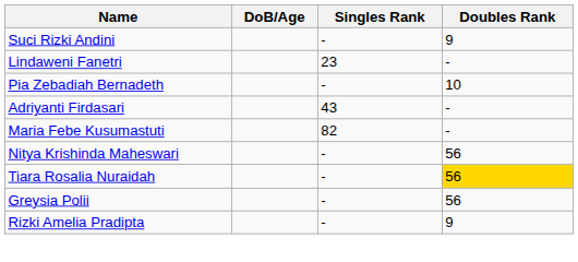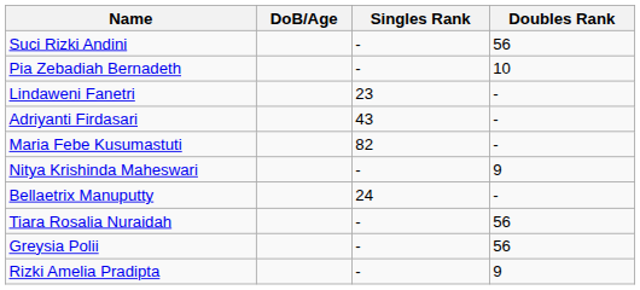Suci Rizki Andini | Doubles Rank: 9 -> 56
rows swapped: Pia Zebadiah Bernadeth <-> Lindaweni Fanetri
Nitya Krishinda Maheswari | Doubles Rank: 56 -> 9
+ row: Bellaetrix Manuputty | 24 | -
Tiara Rosalia Nuraidah | Doubles Rank: gold background -> no background
